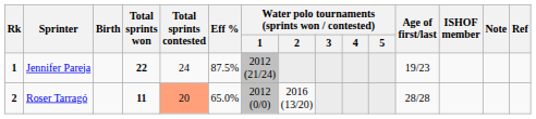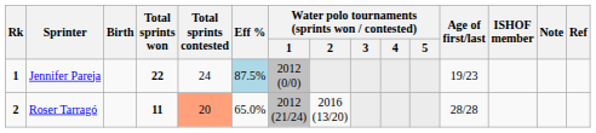Jennifer Pareja | Eff %: no background -> lightblue background
Jennifer Pareja | Water polo tournaments (sprints won / contested) / 1: 2012 (21/24) -> 2012 (0/0)
Roser Tarragó | Water polo tournaments (sprints won / contested) / 1: 2012 (0/0) -> 2012 (21/24)
